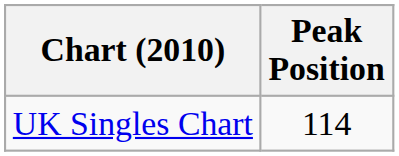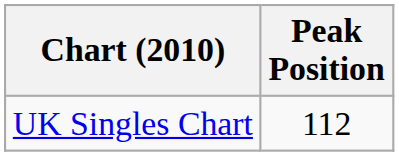UK Singles Chart | Peak Position: 114 -> 112
